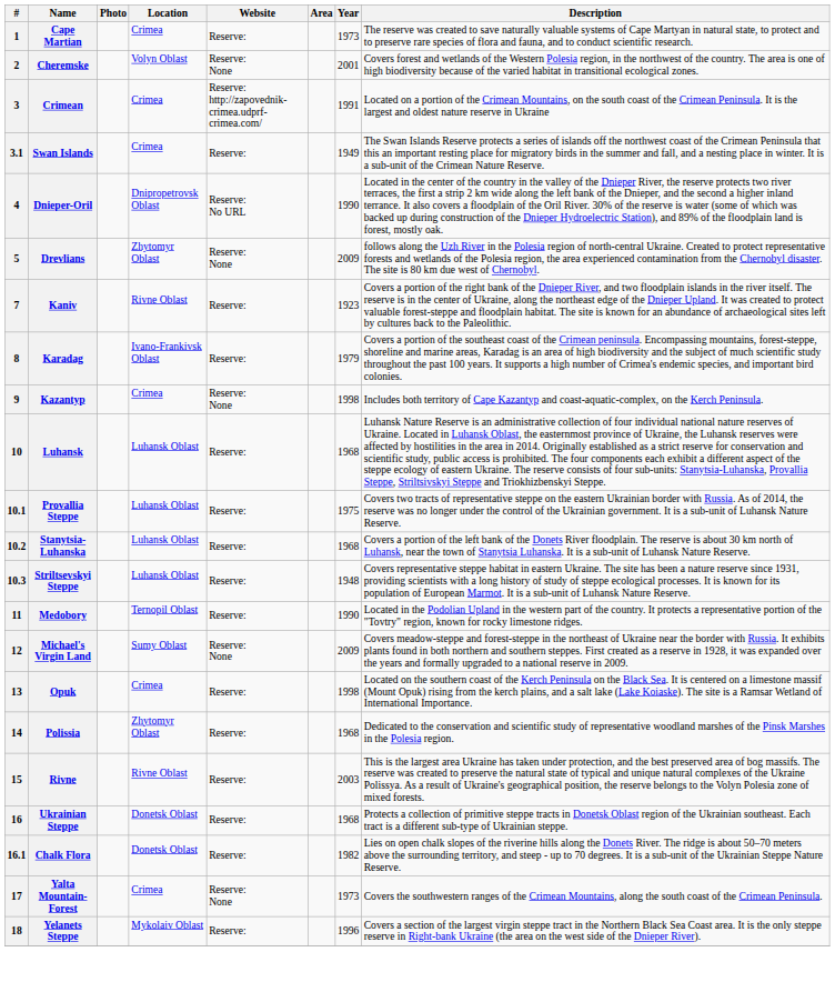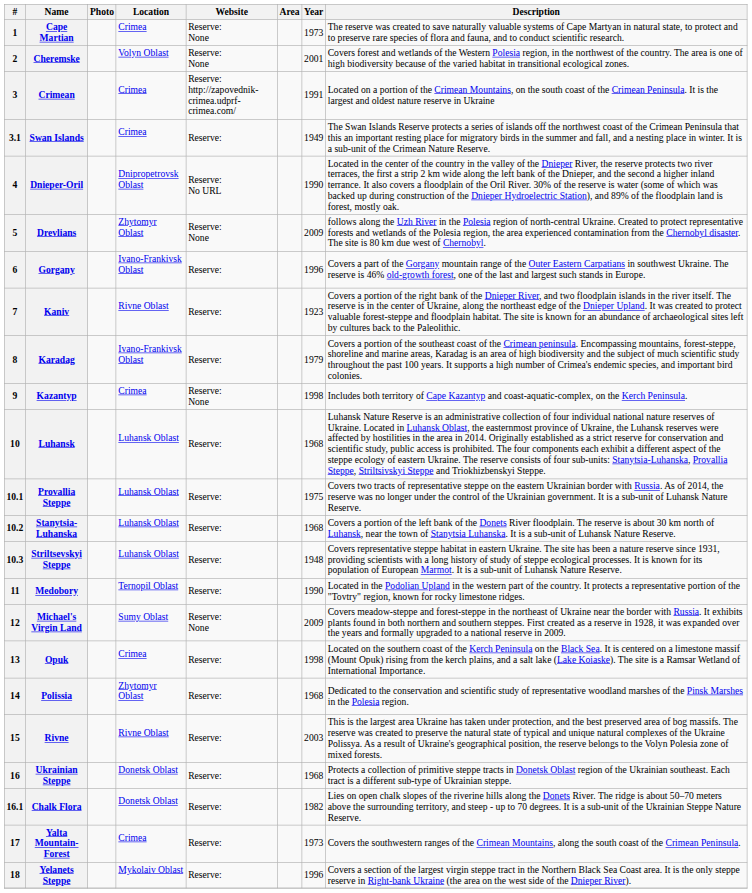Cape Martian | Website: Reserve: -> Reserve: None
+ row: 6 | Gorgany | Ivano-Frankivsk Oblast | Reserve: | 1996 | Covers a part of the Gorgany mountain range of the Outer Eastern Carpatians in southwest Ukraine. The reserve is 46% old-growth forest, one of the last and largest such stands in Europe.
Yalta Mountain-Forest | Website: Reserve: None -> Reserve:
